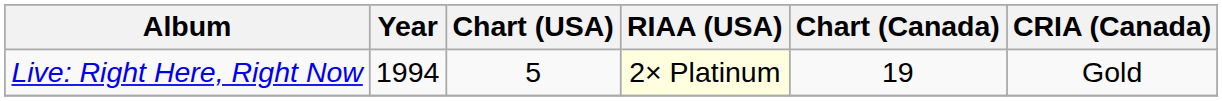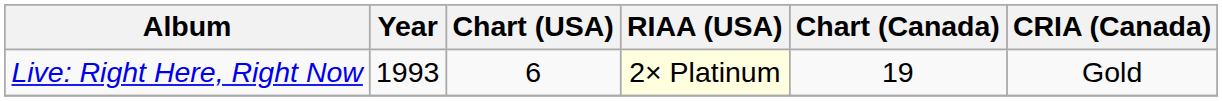Live: Right Here, Right Now | Year: 1994 -> 1993
Live: Right Here, Right Now | Chart (USA): 5 -> 6
